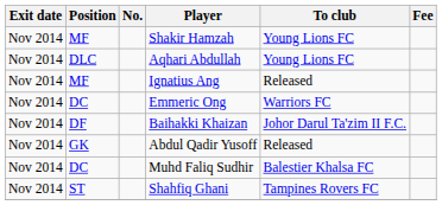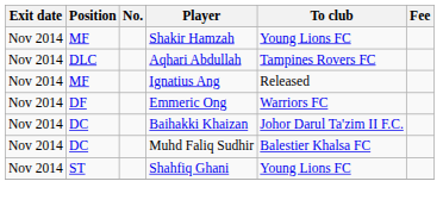Aqhari Abdullah | To club: Young Lions FC -> Tampines Rovers FC
Emmeric Ong | Position: DC -> DF
Baihakki Khaizan | Position: DF -> DC
- row: Nov 2014 | GK | Abdul Qadir Yusoff | Released
Shahfiq Ghani | To club: Tampines Rovers FC -> Young Lions FC
